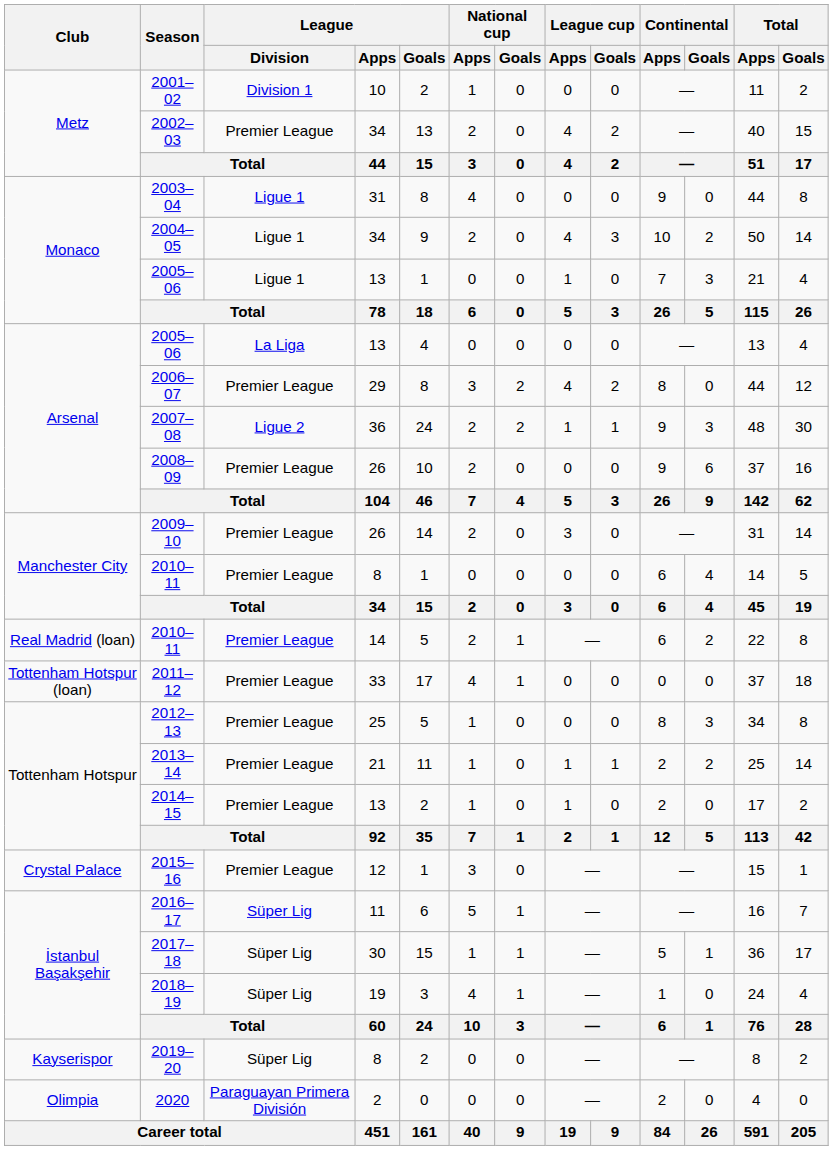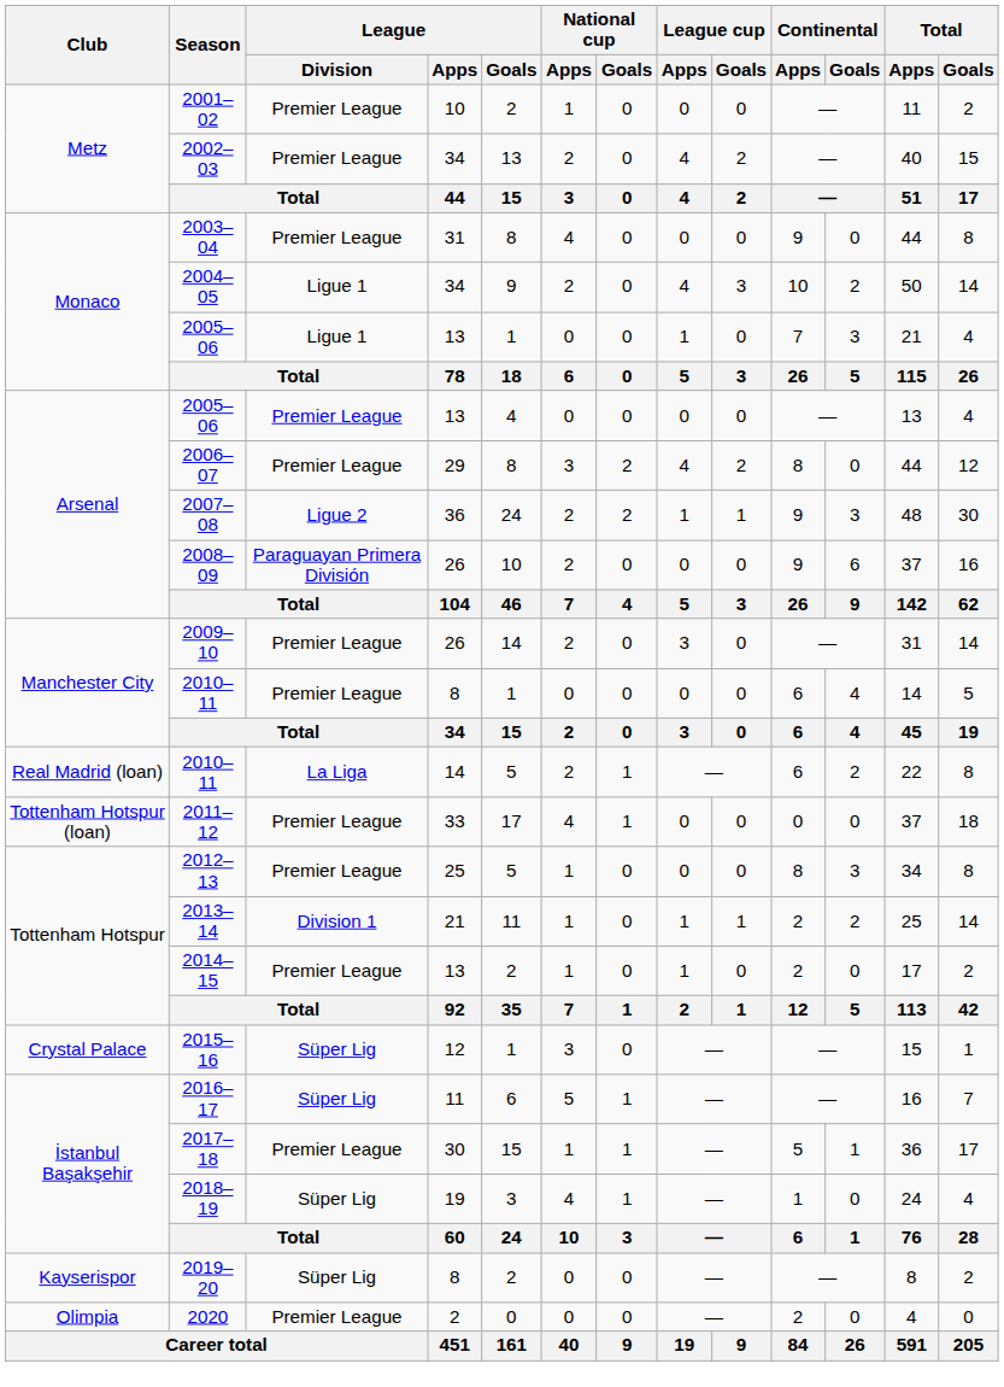2001–02 | League / Division: Division 1 -> Premier League
2003–04 | League / Division: Ligue 1 -> Premier League
Arsenal / 2005–06 | League / Division: La Liga -> Premier League
2008–09 | League / Division: Premier League -> Paraguayan Primera División
Real Madrid (loan) / 2010–11 | League / Division: Premier League -> La Liga
2013–14 | League / Division: Premier League -> Division 1
2015–16 | League / Division: Premier League -> Süper Lig
2017–18 | League / Division: Süper Lig -> Premier League
2020 | League / Division: Paraguayan Primera División -> Premier League
